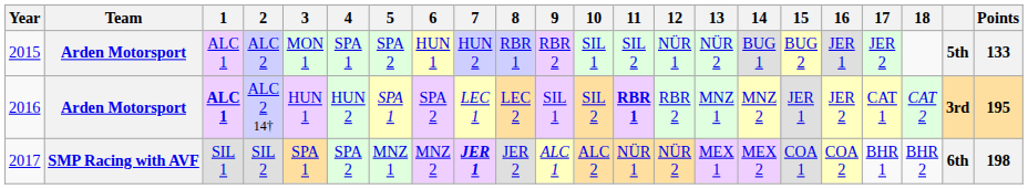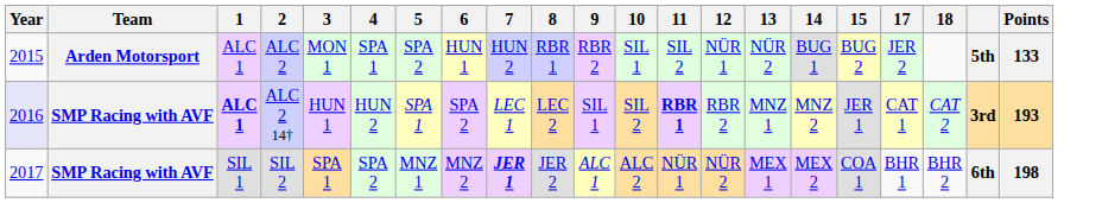- column: 16 | JER 1 | JER 2 | COA 2
ALC 2 14† | Year: no background -> lavender background
ALC 2 14† | Team: Arden Motorsport -> SMP Racing with AVF
ALC 2 14† | Points: 195 -> 193
